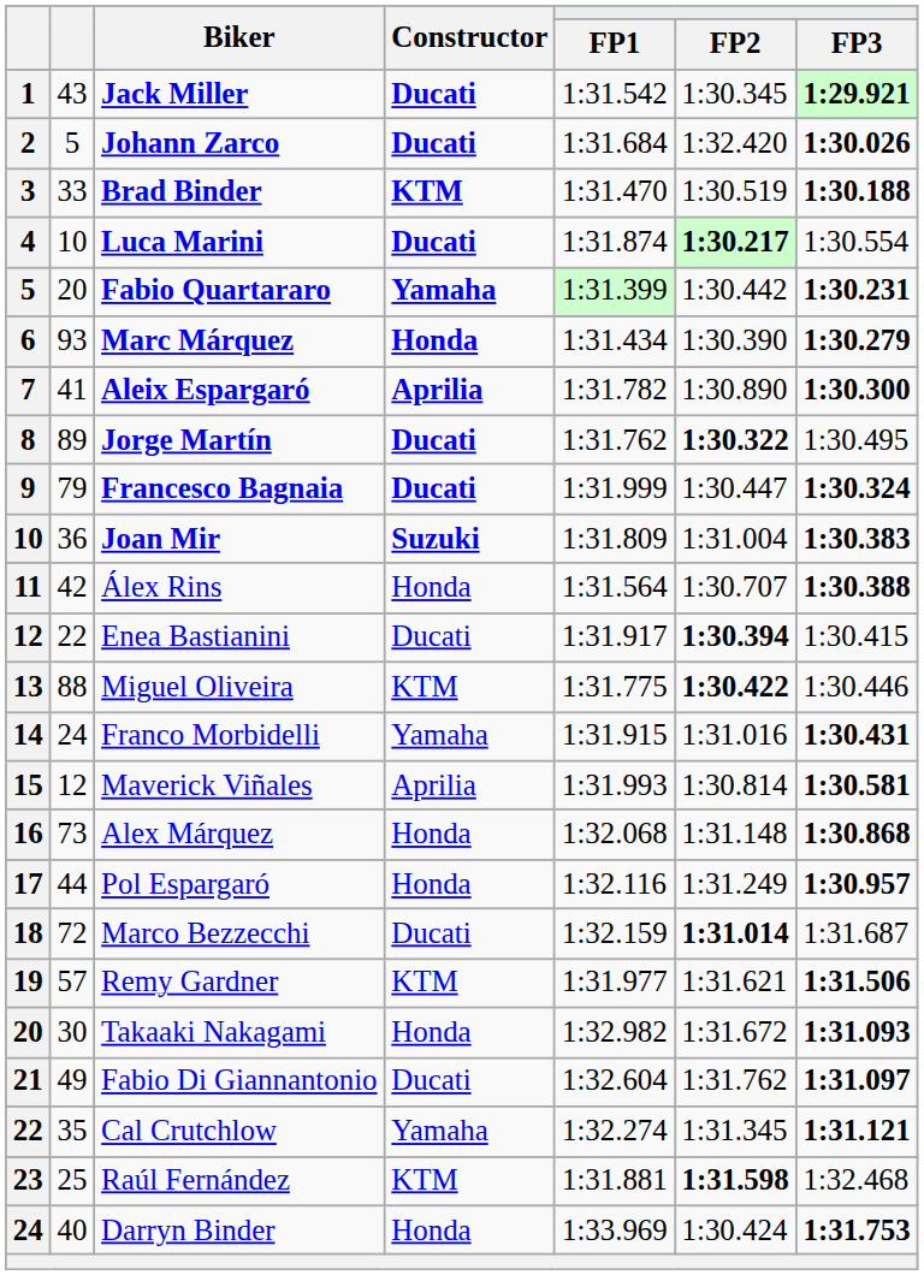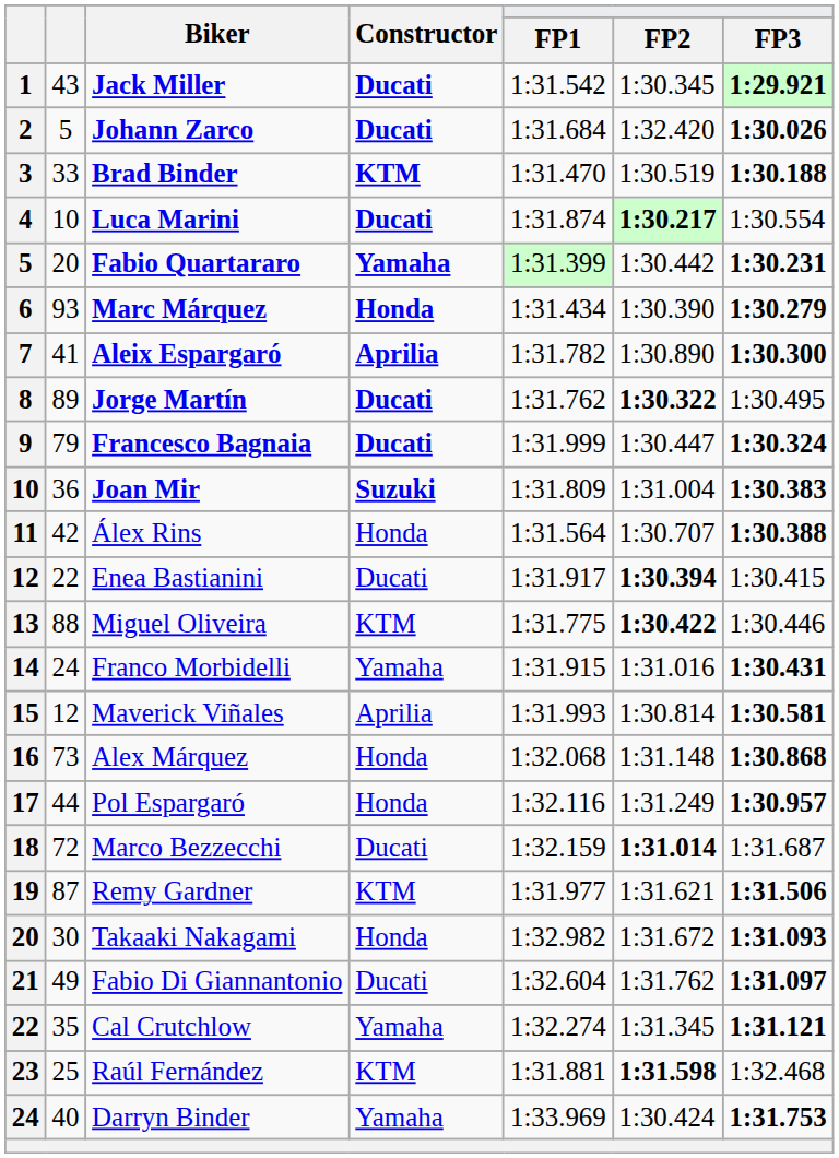Remy Gardner | column 2: 57 -> 87
Darryn Binder | Constructor: Honda -> Yamaha
